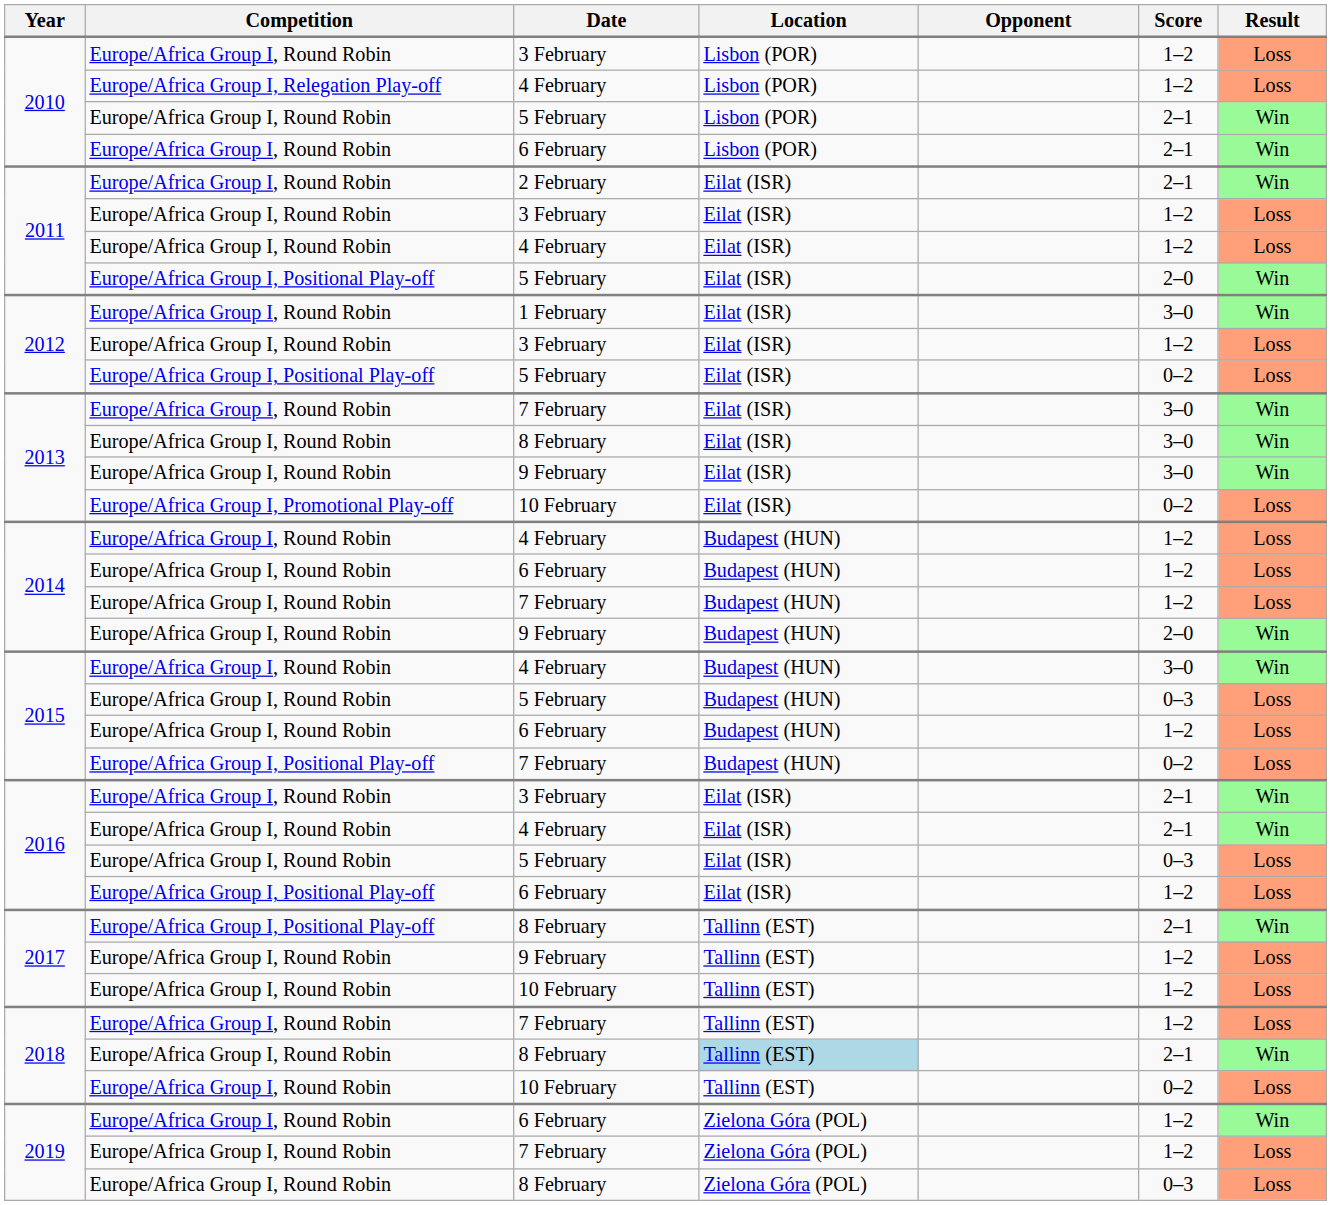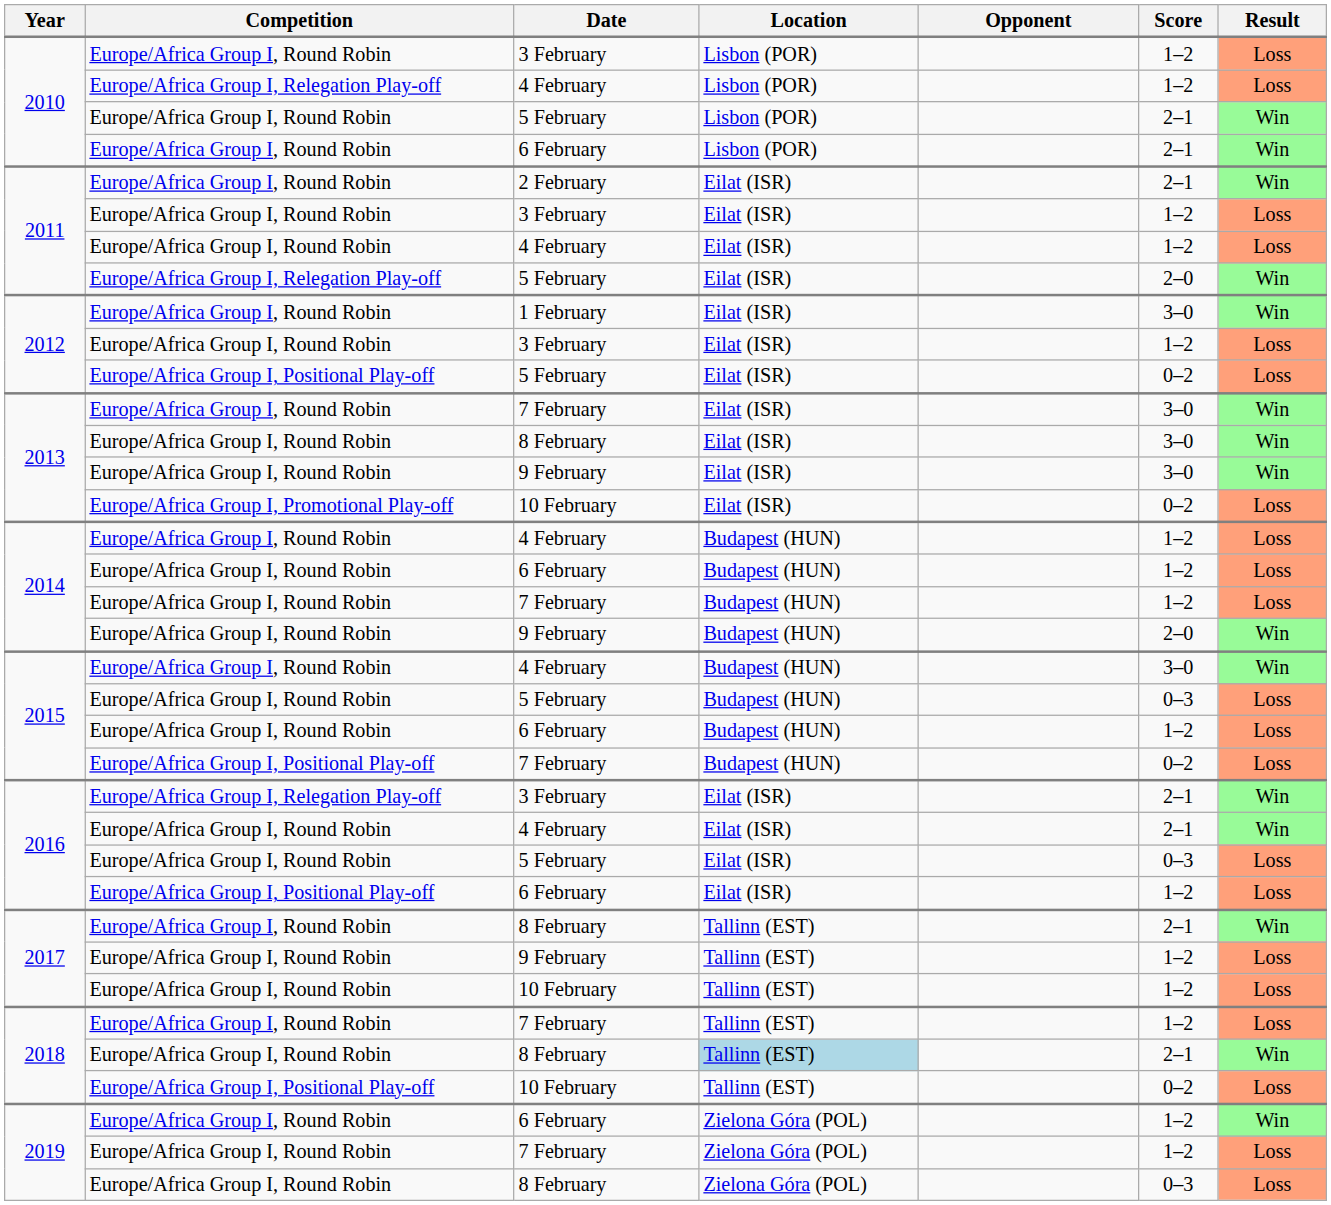2011 / 5 February | Competition: Europe/Africa Group I, Positional Play-off -> Europe/Africa Group I, Relegation Play-off
2016 / 3 February | Competition: Europe/Africa Group I, Round Robin -> Europe/Africa Group I, Relegation Play-off
2017 / 8 February | Competition: Europe/Africa Group I, Positional Play-off -> Europe/Africa Group I, Round Robin
2018 / 10 February | Competition: Europe/Africa Group I, Round Robin -> Europe/Africa Group I, Positional Play-off
